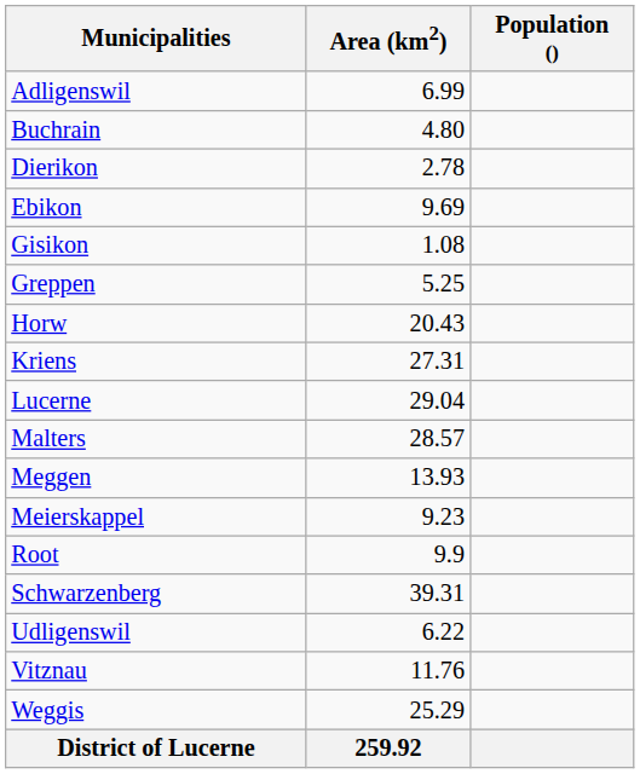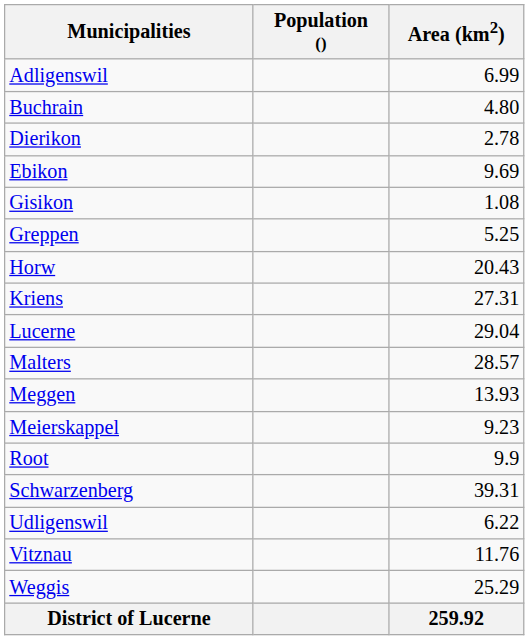columns swapped: Population () <-> Area (km2)
